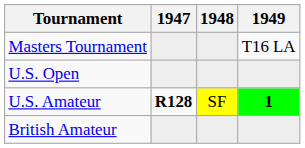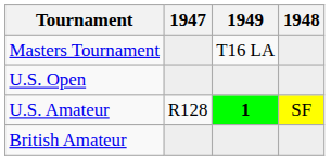columns swapped: 1948 <-> 1949
U.S. Amateur | 1947: bold -> normal
